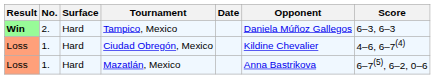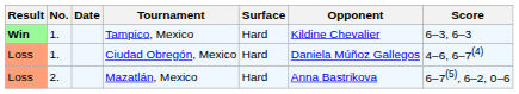columns swapped: Date <-> Surface
Tampico, Mexico | No.: 2. -> 1.
Tampico, Mexico | Opponent: Daniela Múñoz Gallegos -> Kildine Chevalier
Ciudad Obregón, Mexico | Opponent: Kildine Chevalier -> Daniela Múñoz Gallegos
Mazatlán, Mexico | No.: 1. -> 2.
